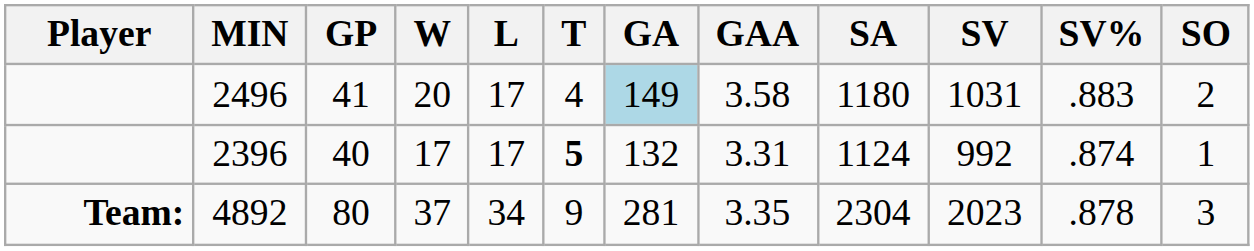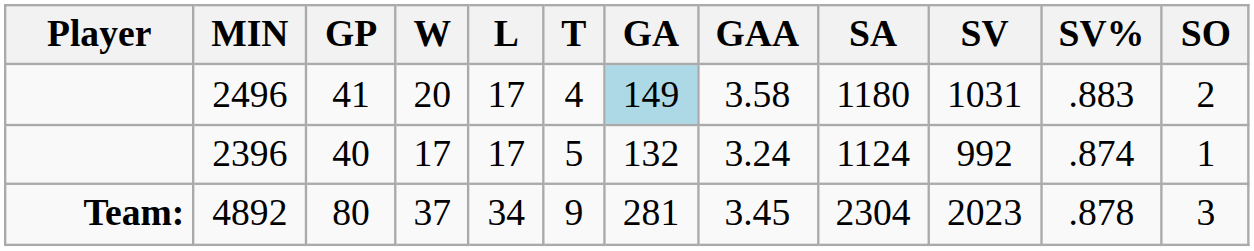2396 | T: bold -> normal
2396 | GAA: 3.31 -> 3.24
4892 | GAA: 3.35 -> 3.45
